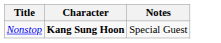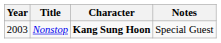+ column: Year | 2003
